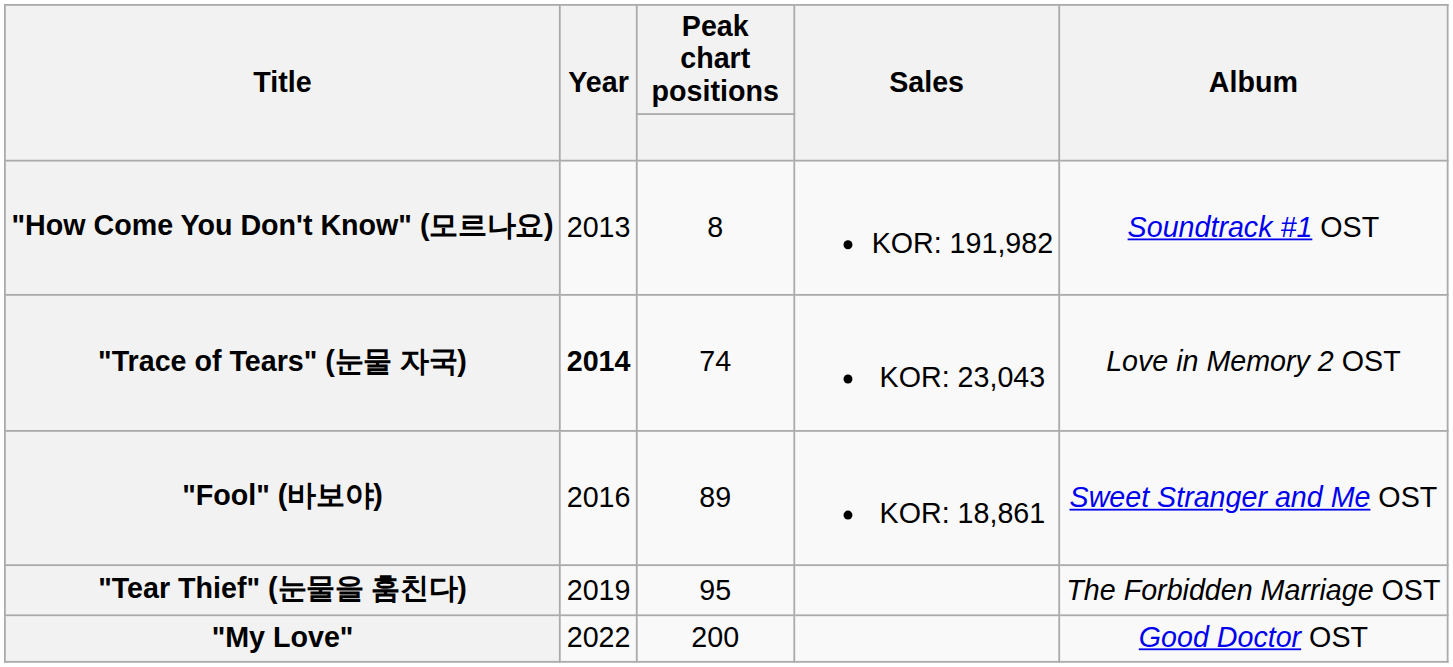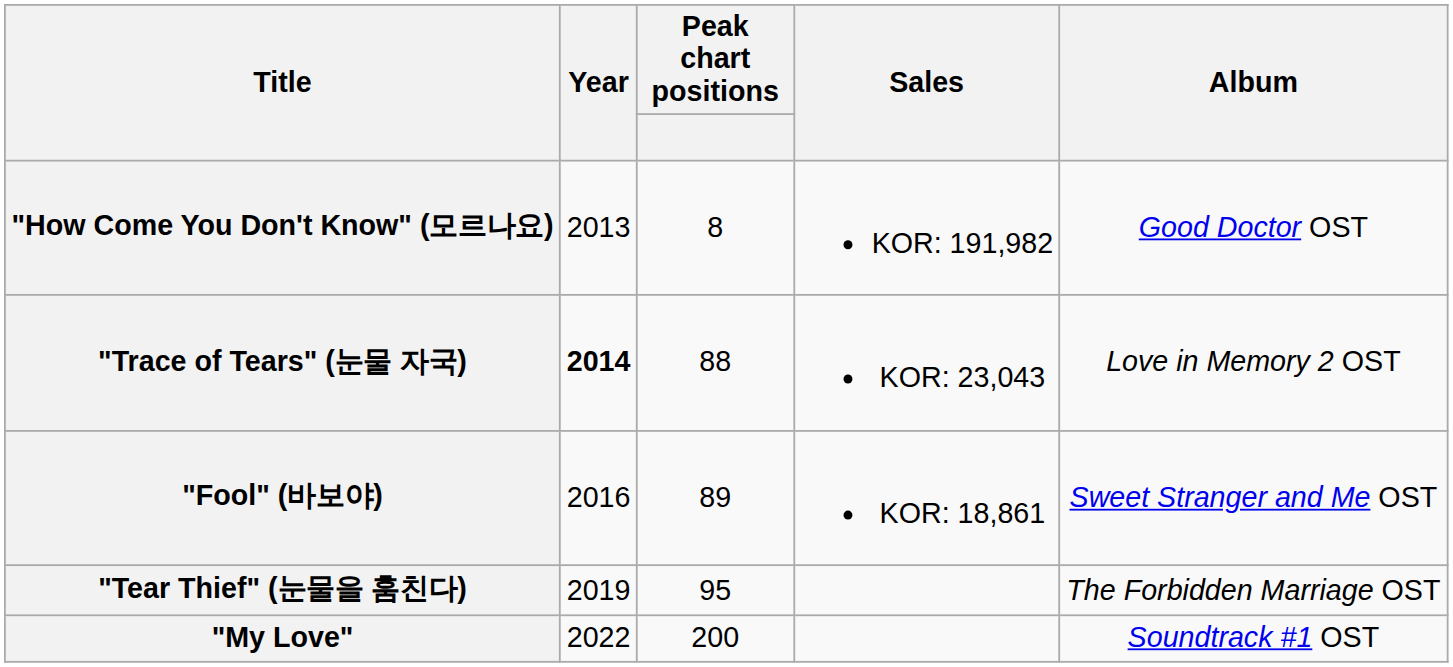"How Come You Don't Know" (모르나요) | Album: Soundtrack #1 OST -> Good Doctor OST
"Trace of Tears" (눈물 자국) | Peak chart positions: 74 -> 88
"My Love" | Album: Good Doctor OST -> Soundtrack #1 OST
